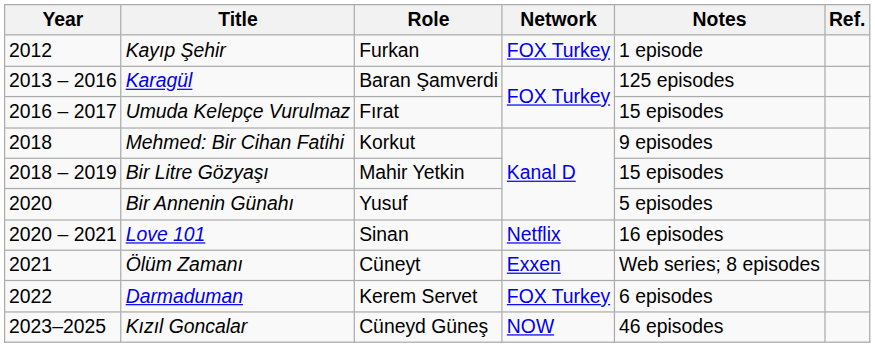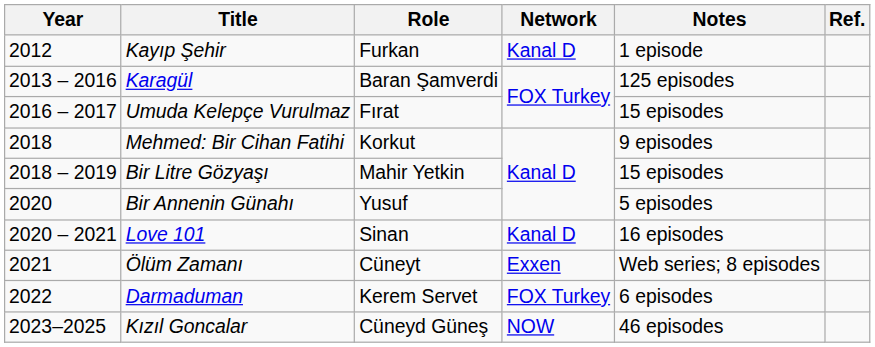Kayıp Şehir | Network: FOX Turkey -> Kanal D
Love 101 | Network: Netflix -> Kanal D
